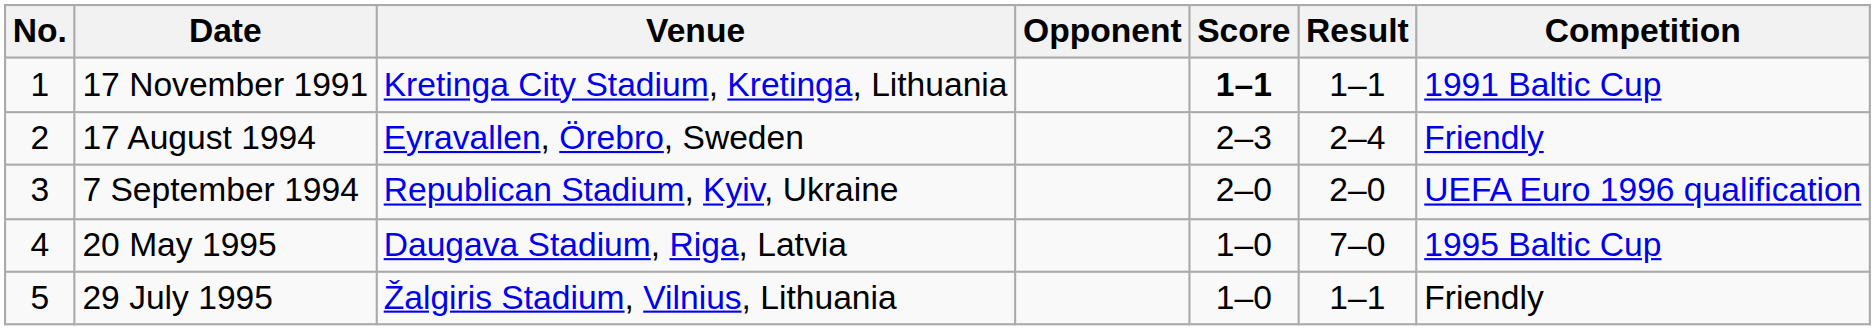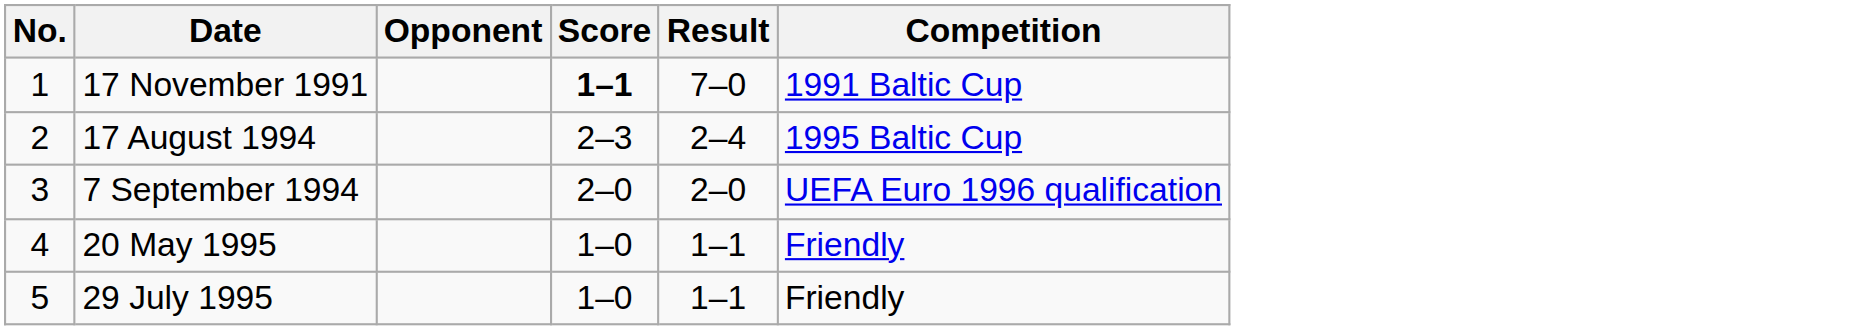- column: Venue | Kretinga City Stadium, Kretinga, Lithuania | Eyravallen, Örebro, Sweden | Republican Stadium, Kyiv, Ukraine | Daugava Stadium, Riga, Latvia | Žalgiris Stadium, Vilnius, Lithuania
17 November 1991 | Result: 1–1 -> 7–0
17 August 1994 | Competition: Friendly -> 1995 Baltic Cup
20 May 1995 | Result: 7–0 -> 1–1
20 May 1995 | Competition: 1995 Baltic Cup -> Friendly
